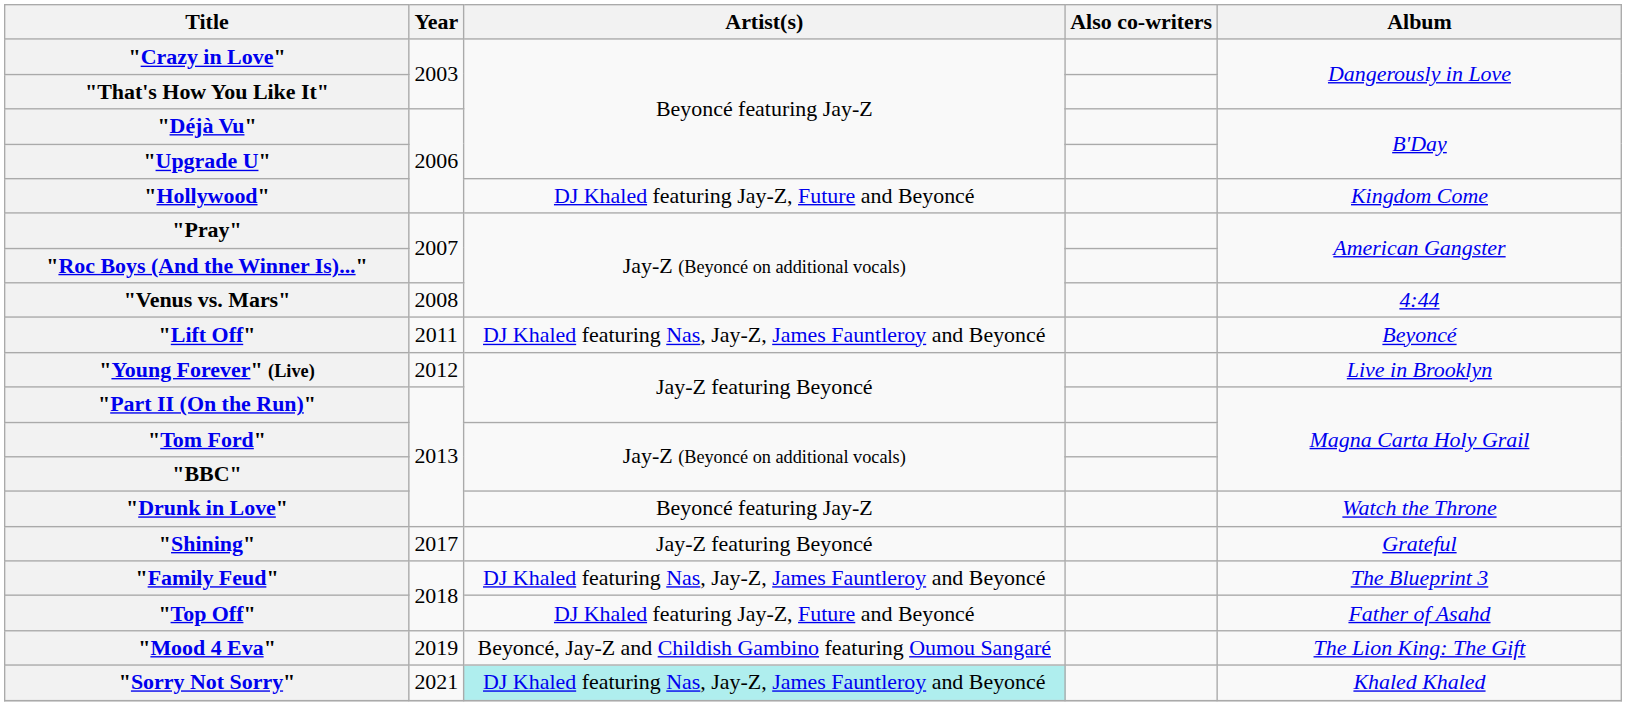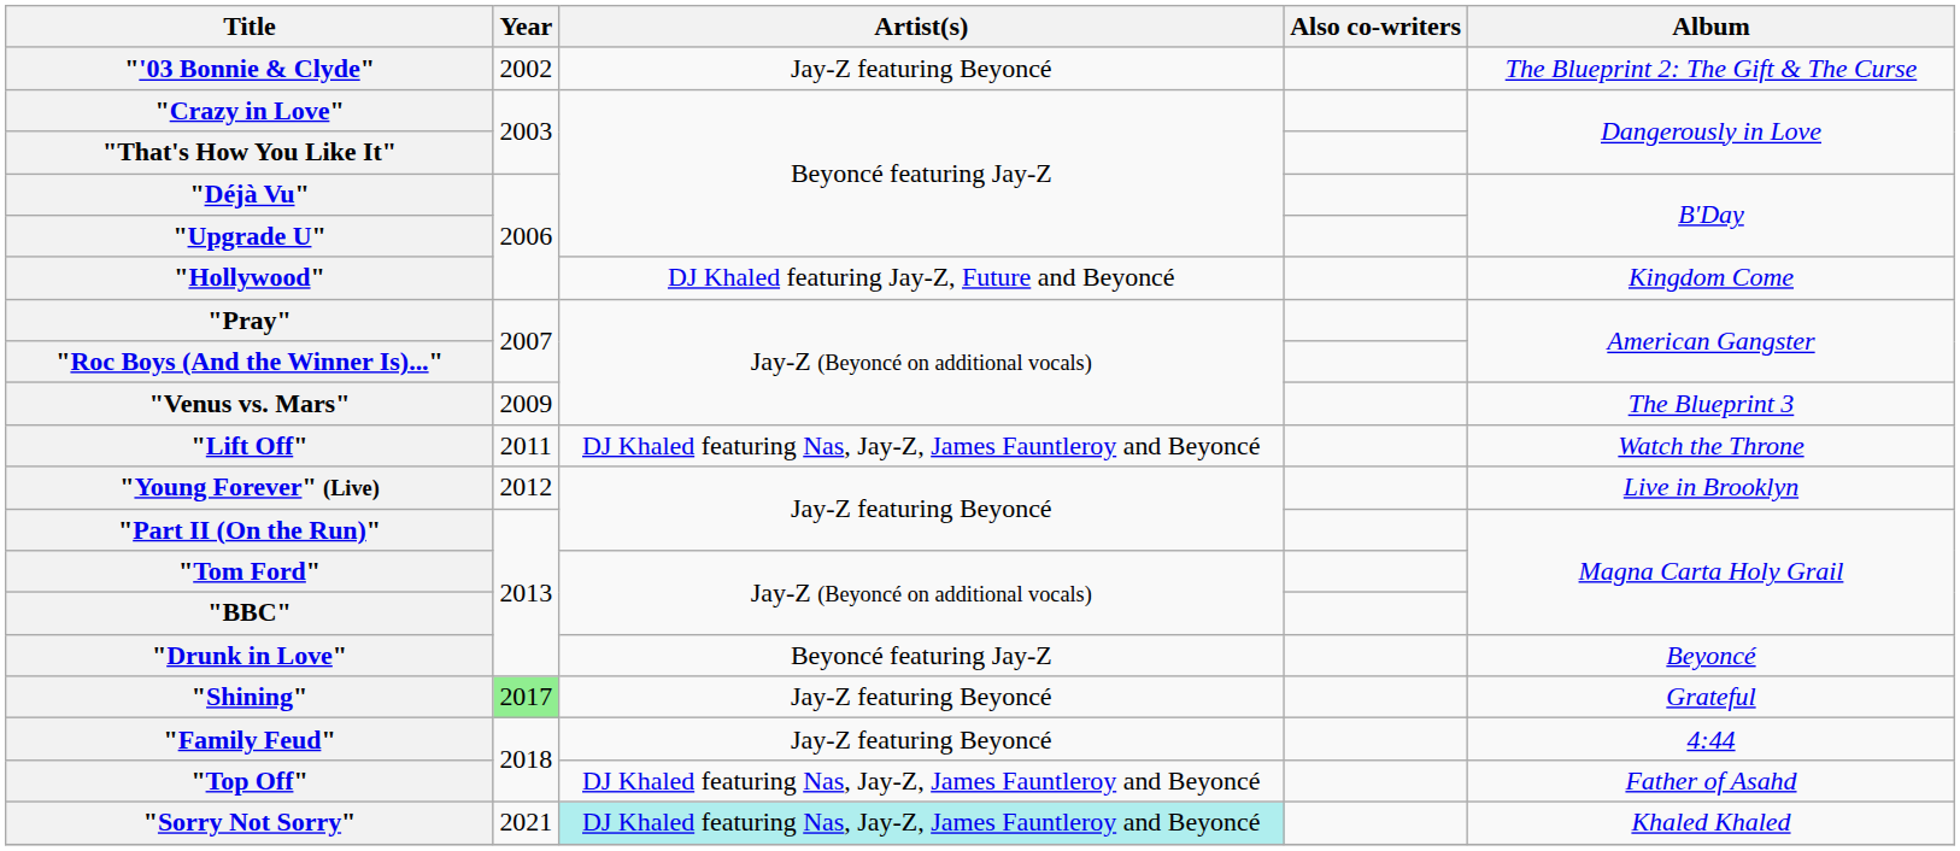+ row: "'03 Bonnie & Clyde" | 2002 | Jay-Z featuring Beyoncé | The Blueprint 2: The Gift & The Curse
"Venus vs. Mars" | Year: 2008 -> 2009
"Venus vs. Mars" | Album: 4:44 -> The Blueprint 3
"Lift Off" | Album: Beyoncé -> Watch the Throne
"Drunk in Love" | Album: Watch the Throne -> Beyoncé
"Shining" | Year: no background -> lightgreen background
"Family Feud" | Artist(s): DJ Khaled featuring Nas, Jay-Z, James Fauntleroy and Beyoncé -> Jay-Z featuring Beyoncé
"Family Feud" | Album: The Blueprint 3 -> 4:44
"Top Off" | Artist(s): DJ Khaled featuring Jay-Z, Future and Beyoncé -> DJ Khaled featuring Nas, Jay-Z, James Fauntleroy and Beyoncé
- row: "Mood 4 Eva" | 2019 | Beyoncé, Jay-Z and Childish Gambino featuring Oumou Sangaré | The Lion King: The Gift
